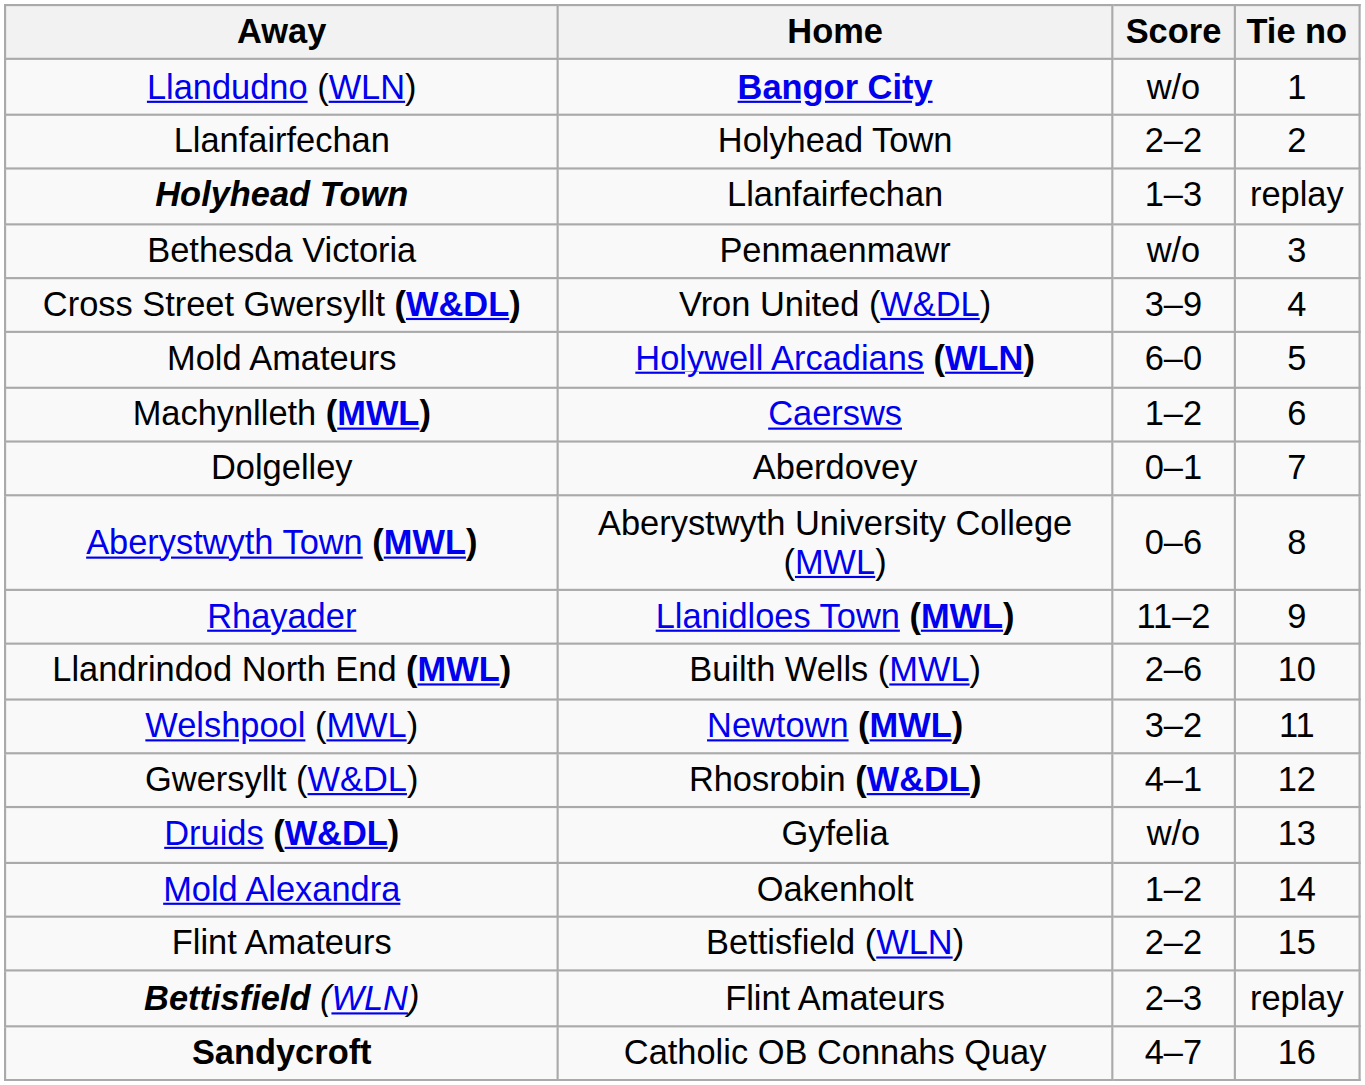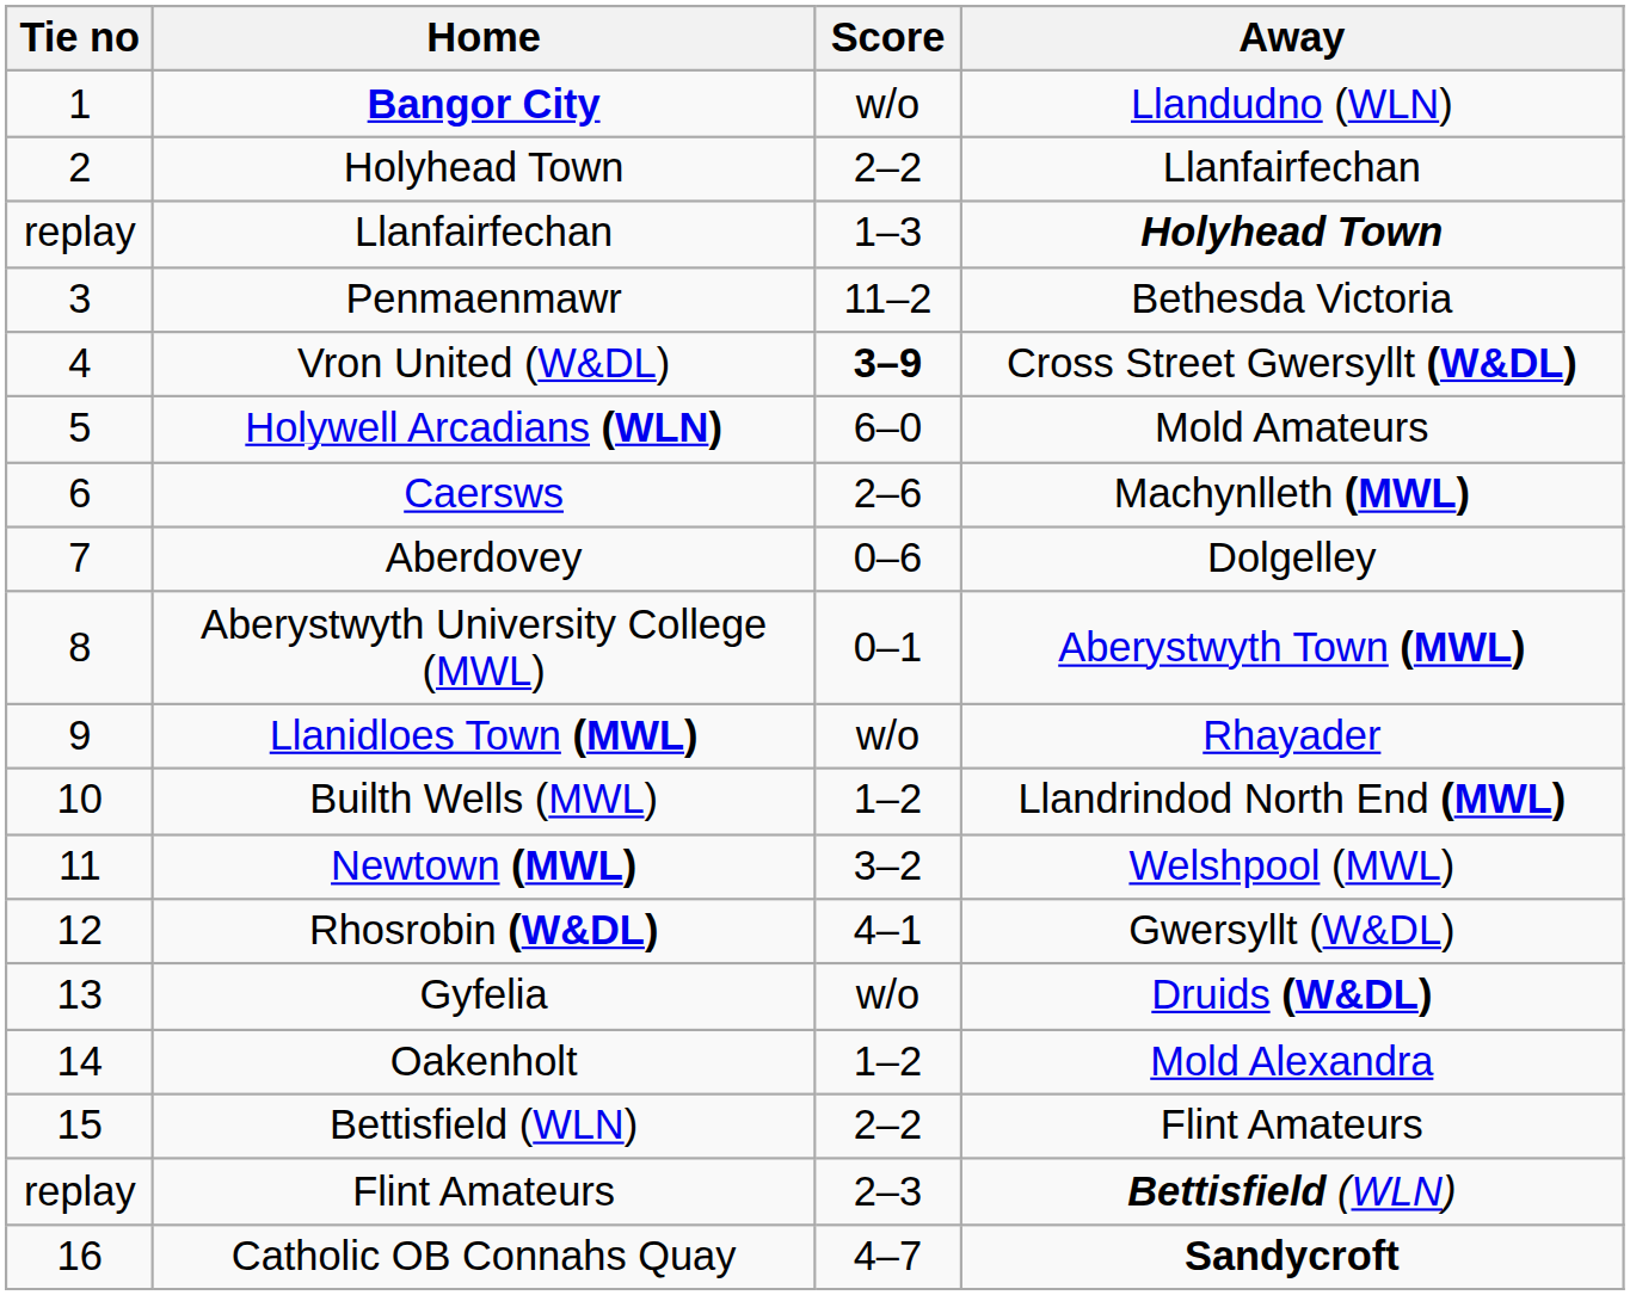columns swapped: Tie no <-> Away
Penmaenmawr | Score: w/o -> 11–2
Vron United (W&DL) | Score: normal -> bold
Caersws | Score: 1–2 -> 2–6
Aberdovey | Score: 0–1 -> 0–6
Aberystwyth University College (MWL) | Score: 0–6 -> 0–1
Llanidloes Town (MWL) | Score: 11–2 -> w/o
Builth Wells (MWL) | Score: 2–6 -> 1–2
